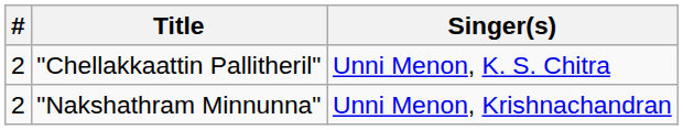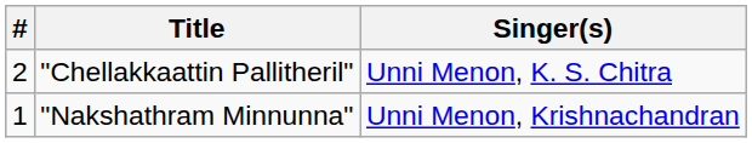"Nakshathram Minnunna" | #: 2 -> 1
